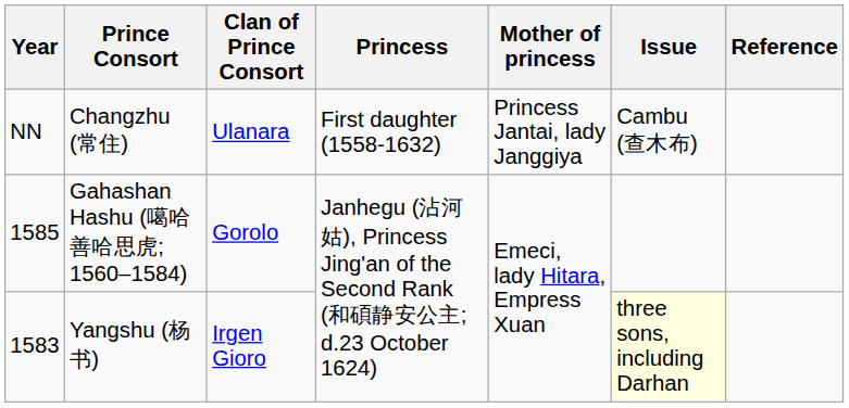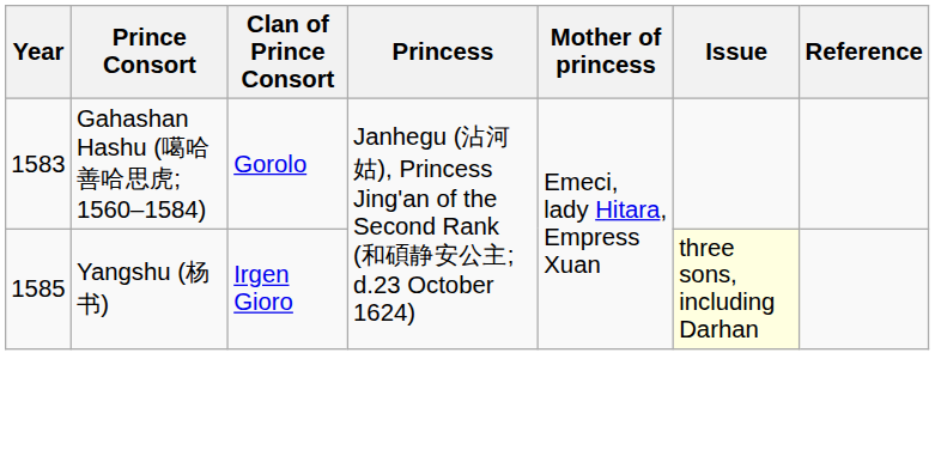- row: NN | Changzhu (常住) | Ulanara | First daughter (1558-1632) | Princess Jantai, lady Janggiya | Cambu (查木布)
Gahashan Hashu (噶哈善哈思虎; 1560–1584) | Year: 1585 -> 1583
Yangshu (杨书) | Year: 1583 -> 1585
